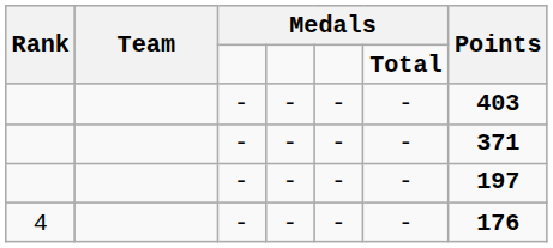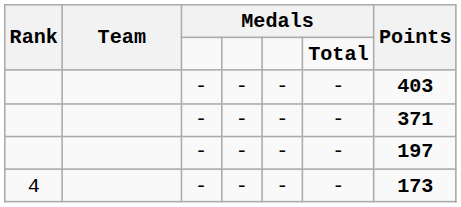4 | Points: 176 -> 173
